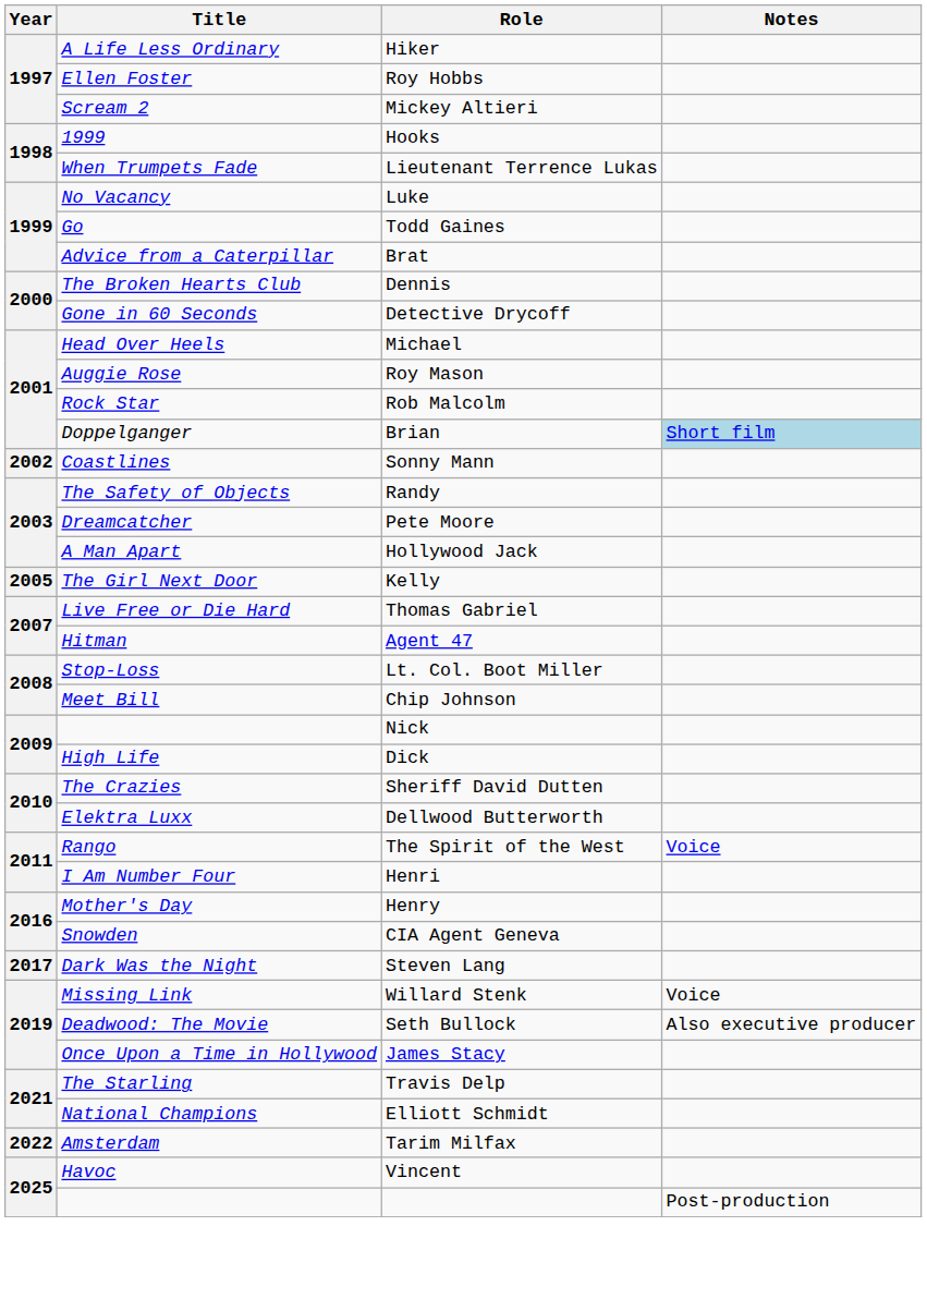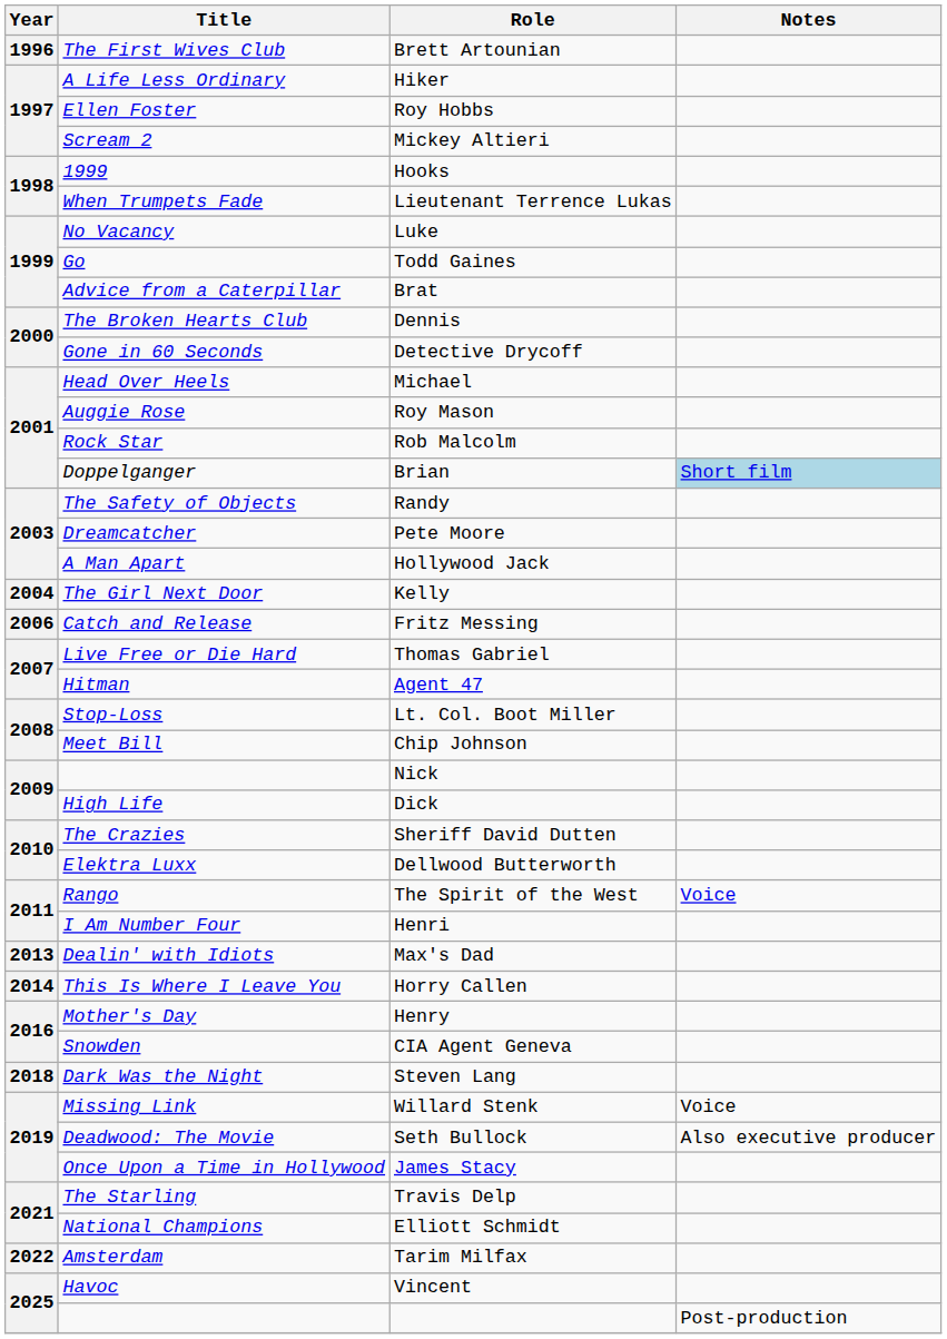+ row: 1996 | The First Wives Club | Brett Artounian
- row: 2002 | Coastlines | Sonny Mann
Kelly | Year: 2005 -> 2004
+ row: 2006 | Catch and Release | Fritz Messing
+ row: 2013 | Dealin' with Idiots | Max's Dad
+ row: 2014 | This Is Where I Leave You | Horry Callen
Steven Lang | Year: 2017 -> 2018
